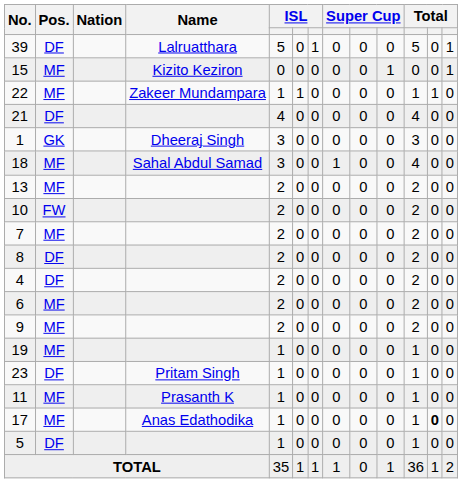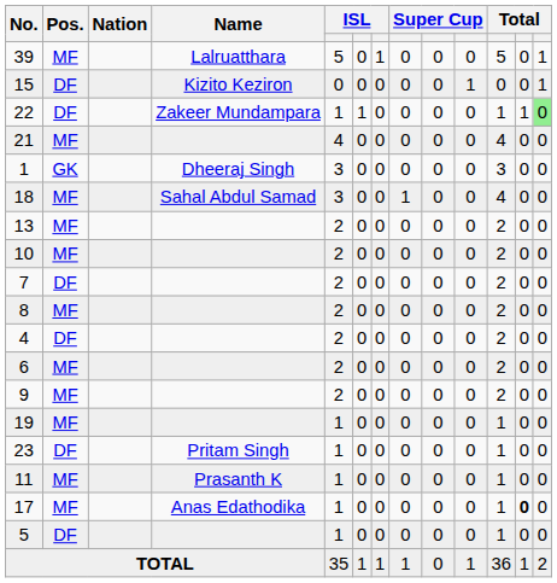39 | Pos.: DF -> MF
15 | Pos.: MF -> DF
22 | Pos.: MF -> DF
22 | column 13: no background -> lightgreen background
21 | Pos.: DF -> MF
10 | Pos.: FW -> MF
7 | Pos.: MF -> DF
8 | Pos.: DF -> MF
